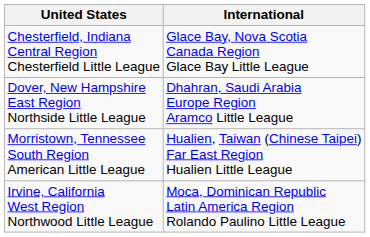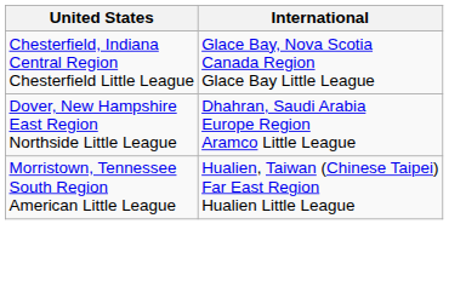- row: Irvine, California West Region Northwood Little League | Moca, Dominican Republic Latin America Region Rolando Paulino Little League
